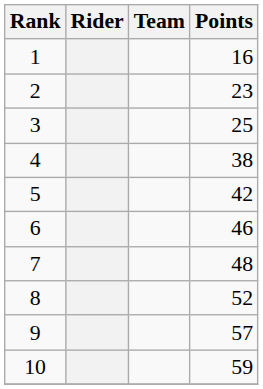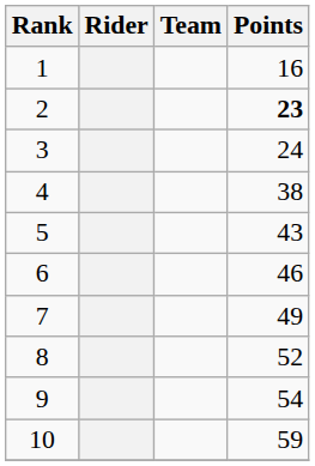2 | Points: normal -> bold
3 | Points: 25 -> 24
5 | Points: 42 -> 43
7 | Points: 48 -> 49
9 | Points: 57 -> 54
